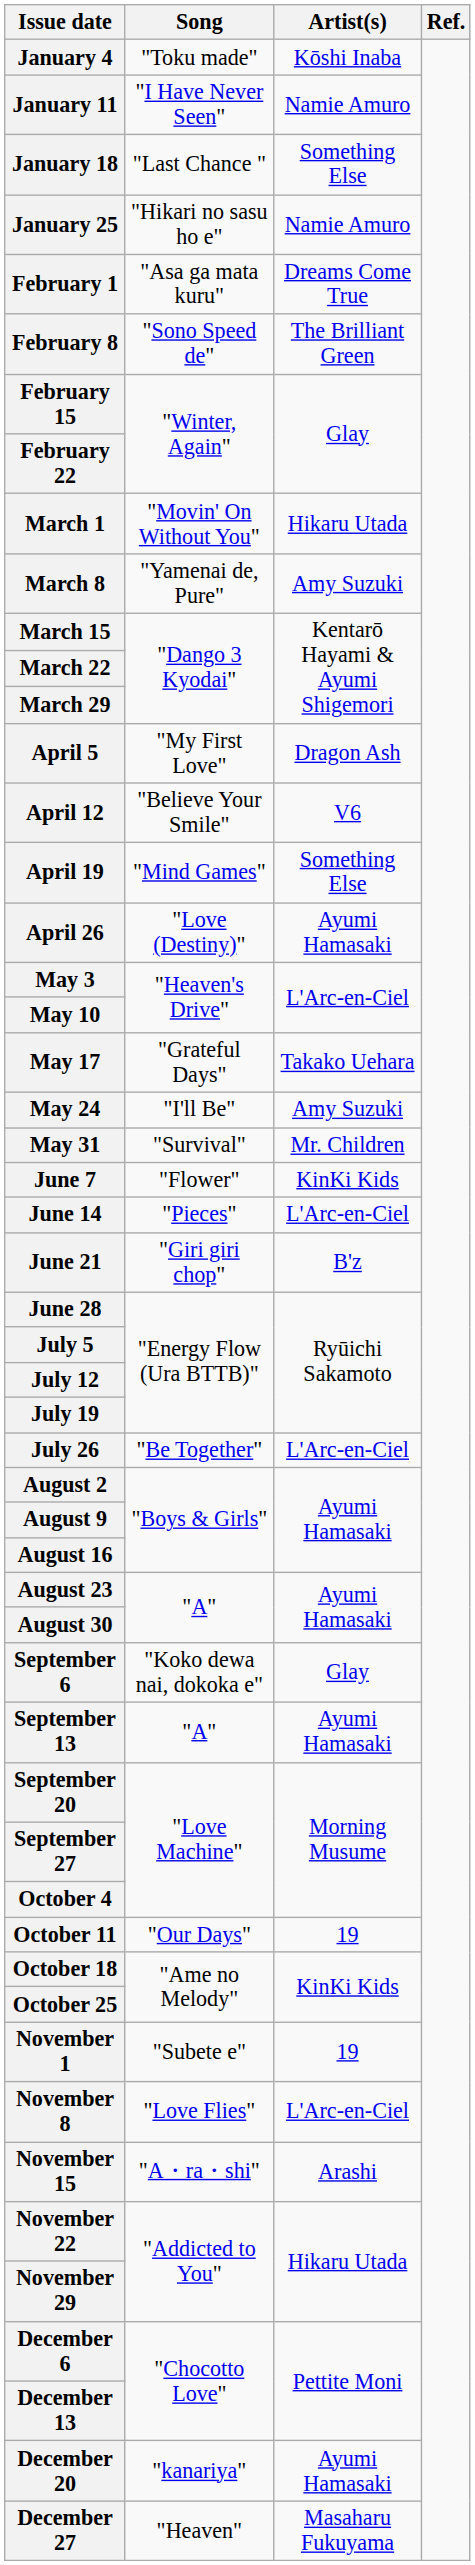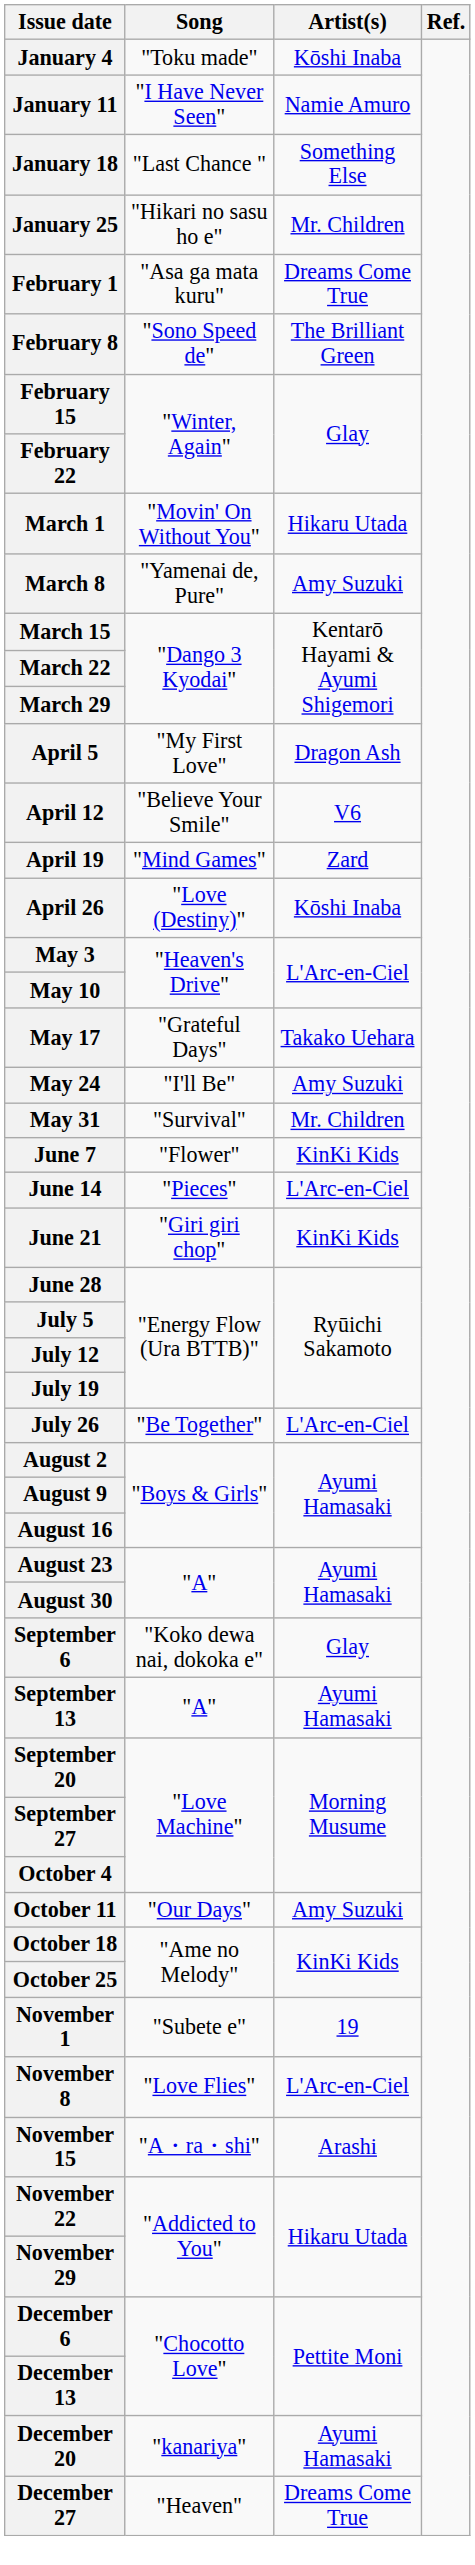January 25 | Artist(s): Namie Amuro -> Mr. Children
April 19 | Artist(s): Something Else -> Zard
April 26 | Artist(s): Ayumi Hamasaki -> Kōshi Inaba
June 21 | Artist(s): B'z -> KinKi Kids
October 11 | Artist(s): 19 -> Amy Suzuki
December 27 | Artist(s): Masaharu Fukuyama -> Dreams Come True
